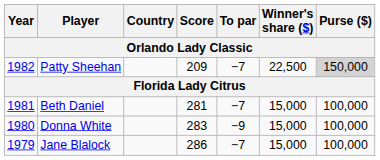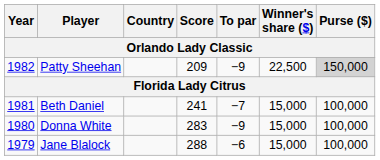Patty Sheehan | To par: −7 -> −9
Beth Daniel | Score: 281 -> 241
Jane Blalock | Score: 286 -> 288
Jane Blalock | To par: −7 -> −6
